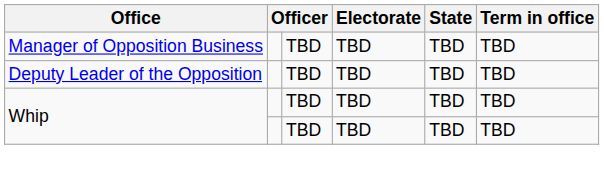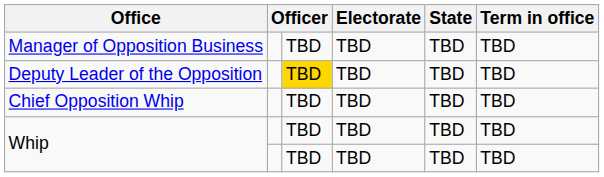Deputy Leader of the Opposition | column 3: no background -> gold background
+ row: Chief Opposition Whip | TBD | TBD | TBD | TBD
